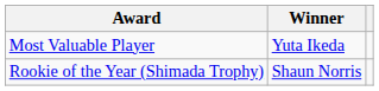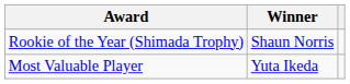rows swapped: Most Valuable Player <-> Rookie of the Year (Shimada Trophy)
